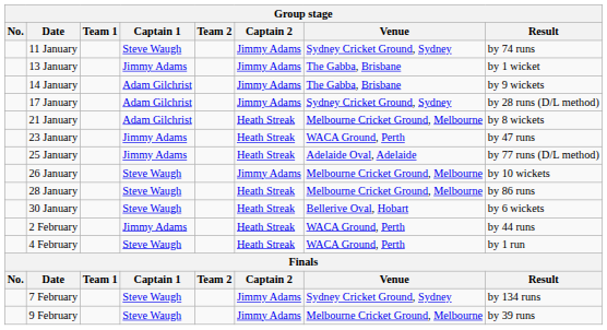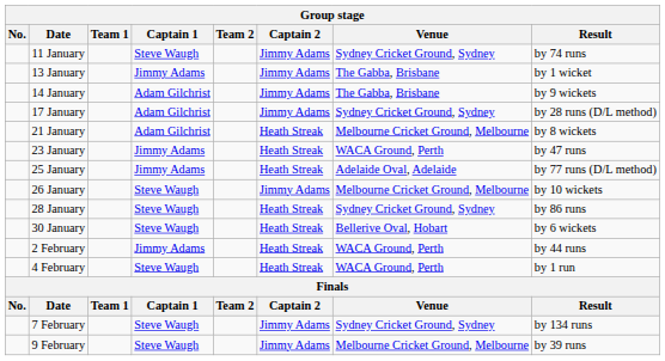28 January | Venue: Melbourne Cricket Ground, Melbourne -> Sydney Cricket Ground, Sydney
